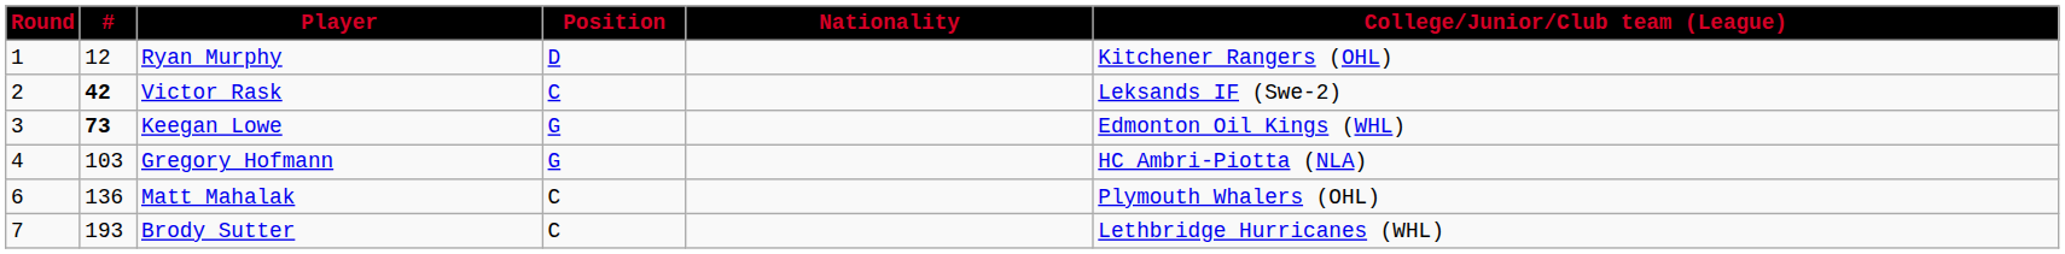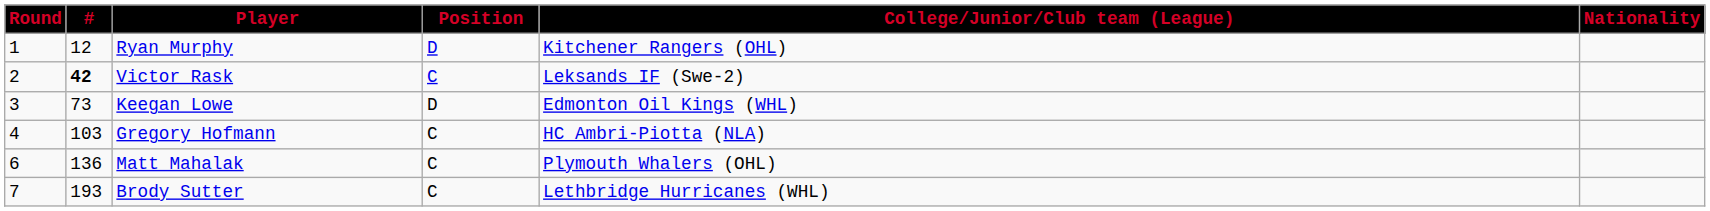columns swapped: Nationality <-> College/Junior/Club team (League)
Keegan Lowe | #: bold -> normal
Keegan Lowe | Position: G -> D
Gregory Hofmann | Position: G -> C
